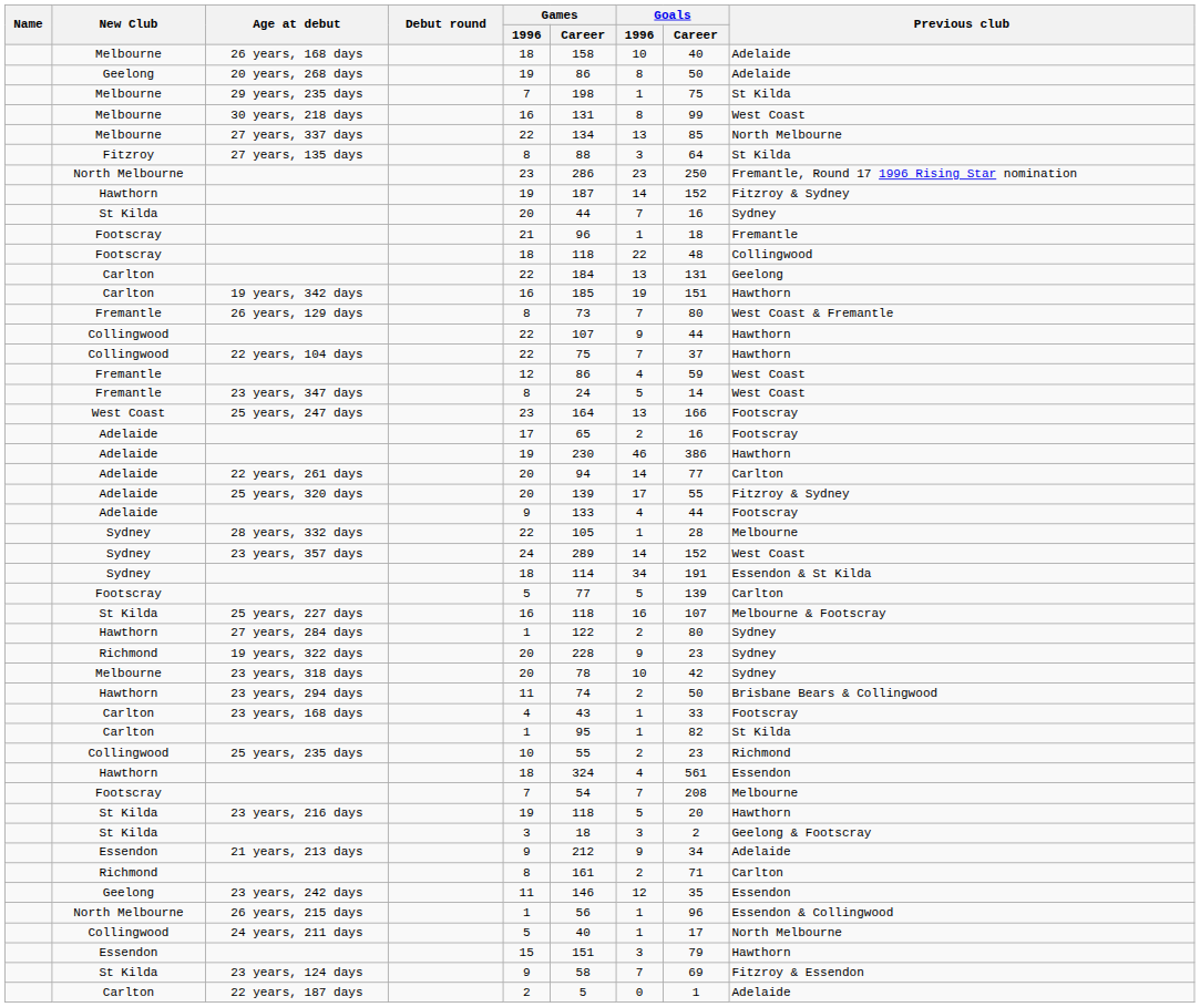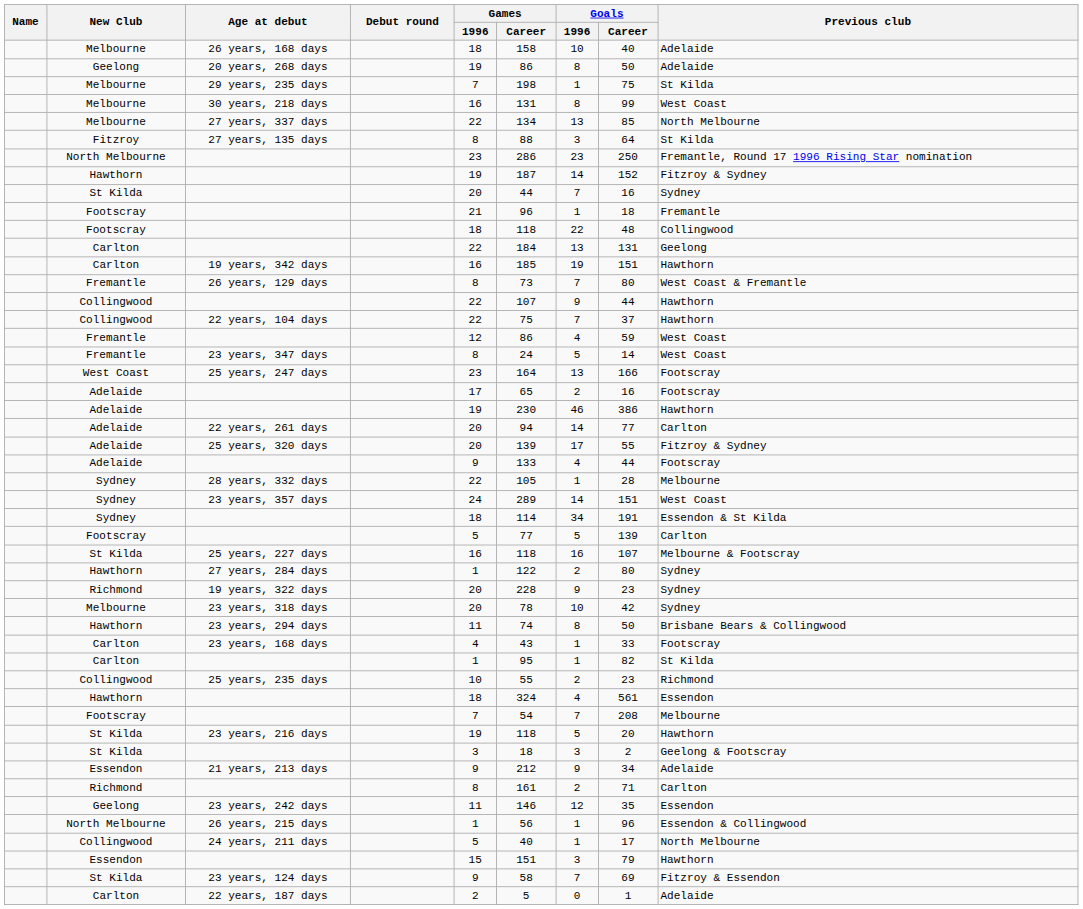23 years, 357 days | Goals / Career: 152 -> 151
23 years, 294 days | Goals / 1996: 2 -> 8
